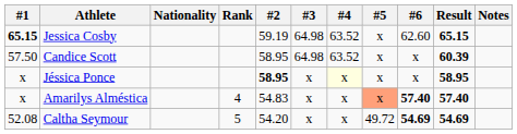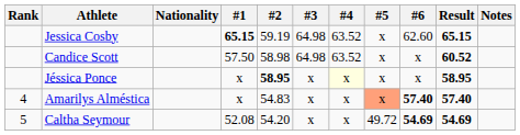columns swapped: Rank <-> #1
Candice Scott | #2: 58.95 -> 58.98
Candice Scott | Result: 60.39 -> 60.52
